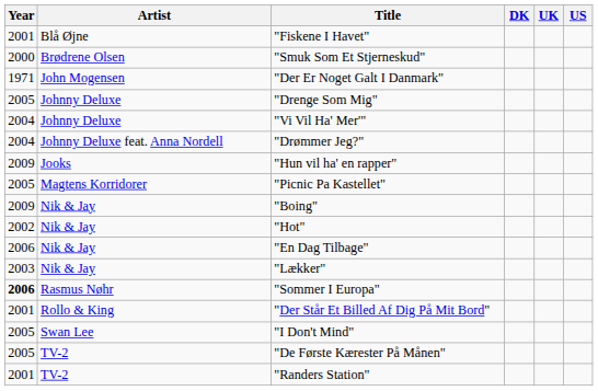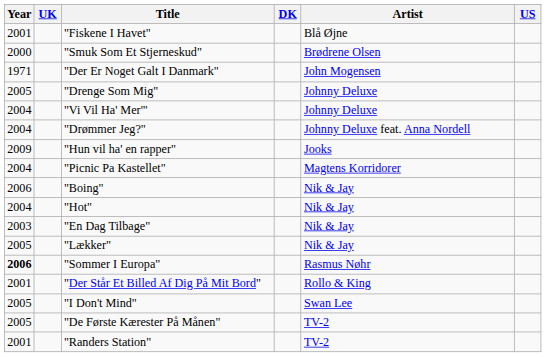columns swapped: Artist <-> UK
"Picnic Pa Kastellet" | Year: 2005 -> 2004
"Boing" | Year: 2009 -> 2006
"Hot" | Year: 2002 -> 2004
"En Dag Tilbage" | Year: 2006 -> 2003
"Lækker" | Year: 2003 -> 2005
